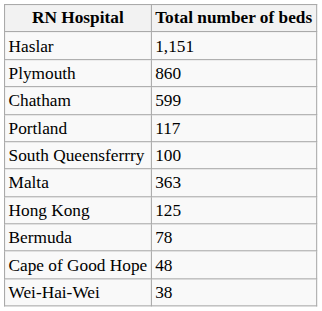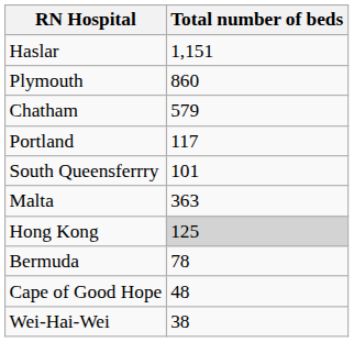Chatham | Total number of beds: 599 -> 579
South Queensferrry | Total number of beds: 100 -> 101
Hong Kong | Total number of beds: no background -> lightgrey background
